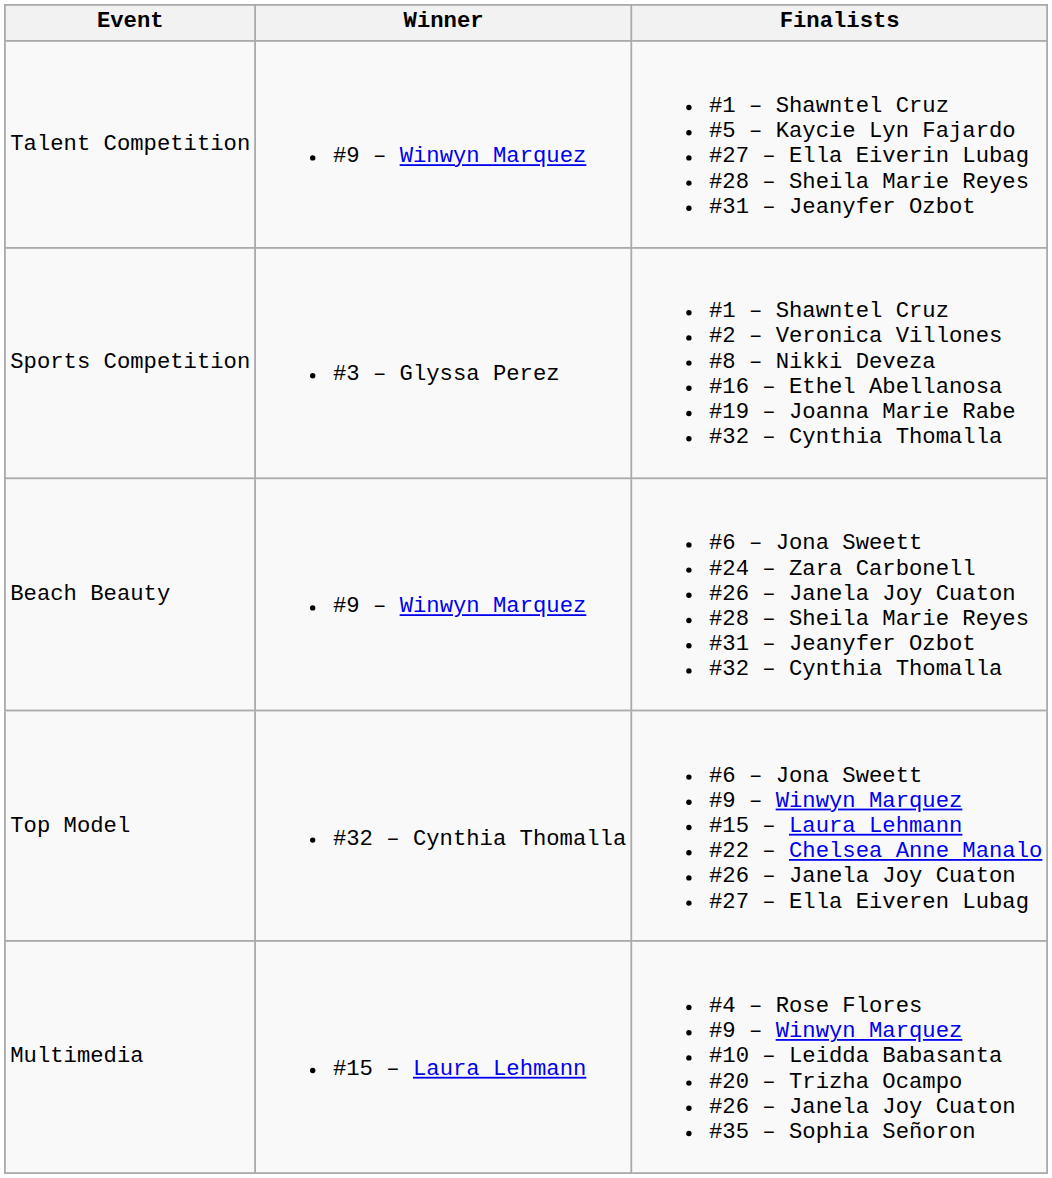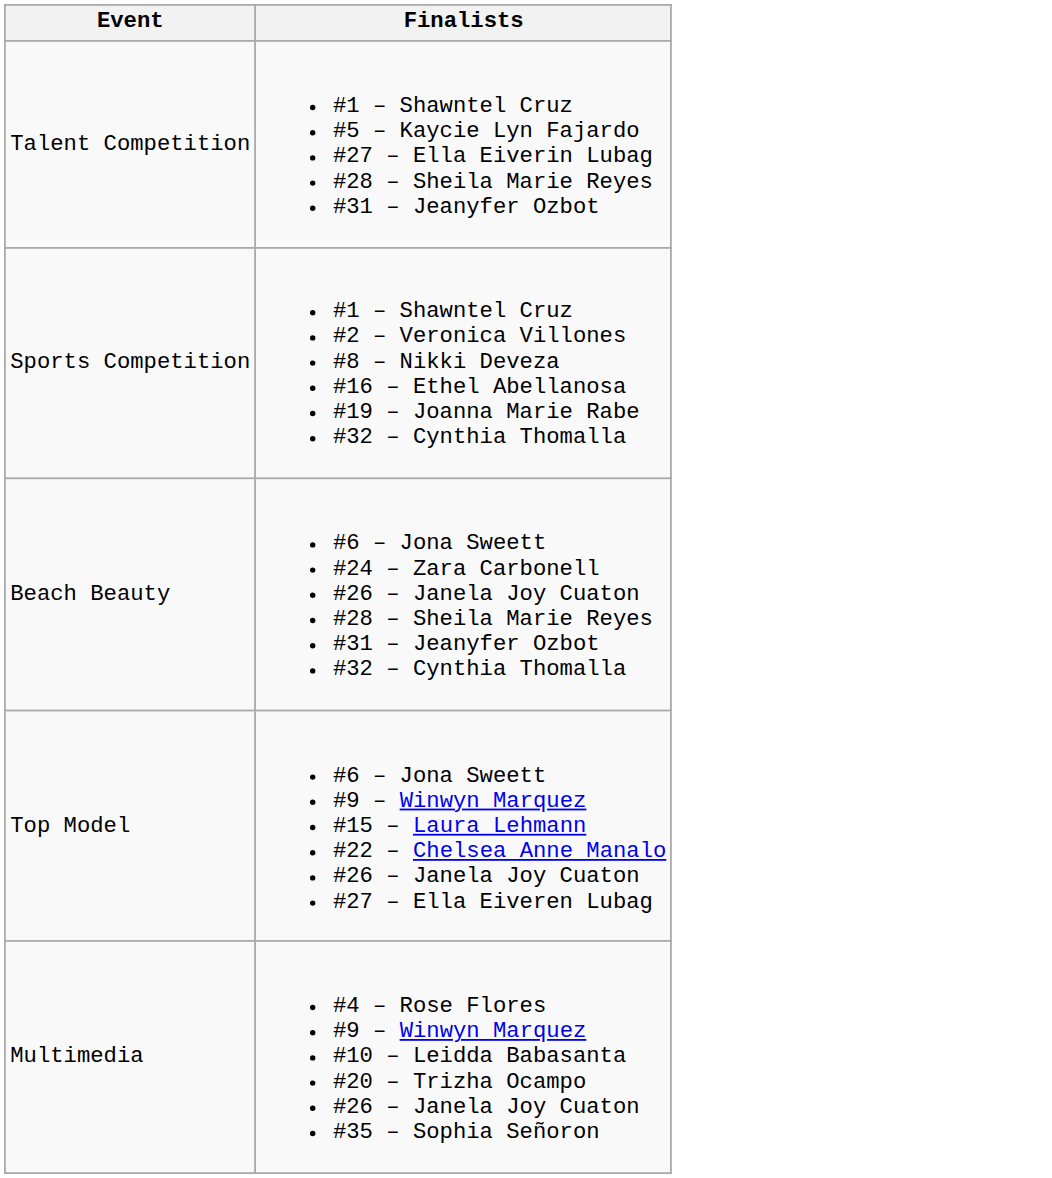- column: Winner | #9 – Winwyn Marquez | #3 – Glyssa Perez | #9 – Winwyn Marquez | #32 – Cynthia Thomalla | #15 – Laura Lehmann
